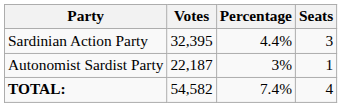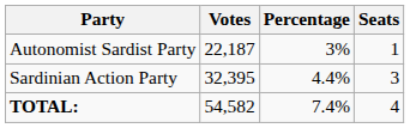rows swapped: Sardinian Action Party <-> Autonomist Sardist Party
